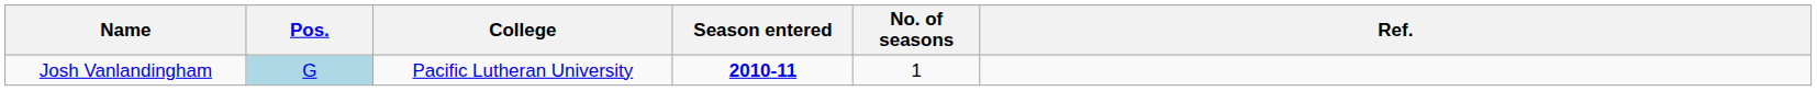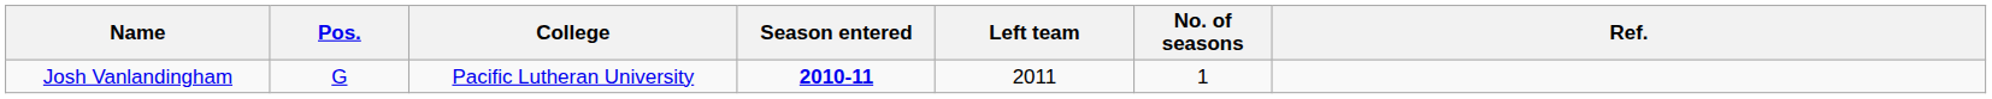+ column: Left team | 2011
Josh Vanlandingham | Pos.: lightblue background -> no background
